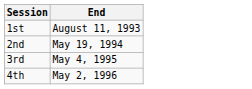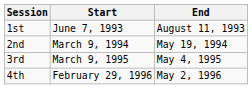+ column: Start | June 7, 1993 | March 9, 1994 | March 9, 1995 | February 29, 1996
